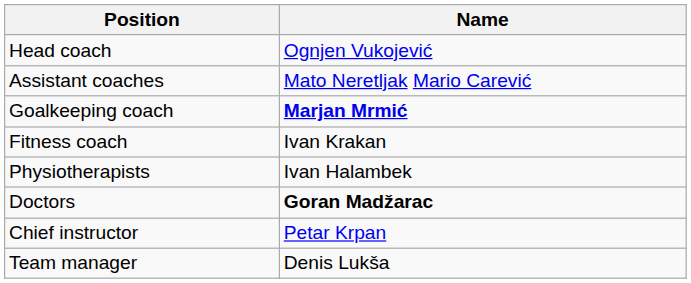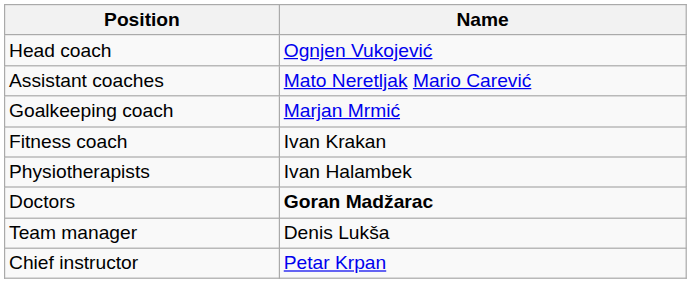Goalkeeping coach | Name: bold -> normal
rows swapped: Chief instructor <-> Team manager
